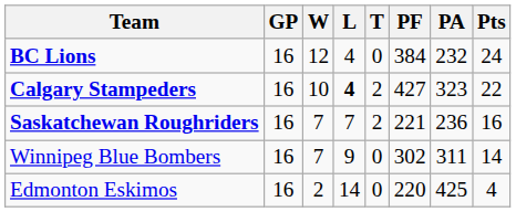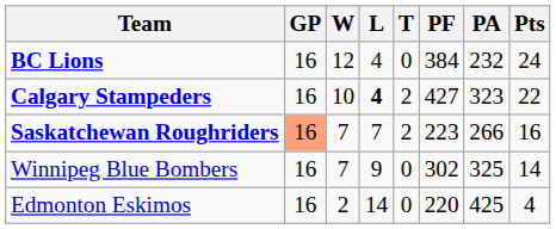Saskatchewan Roughriders | GP: no background -> lightsalmon background
Saskatchewan Roughriders | PF: 221 -> 223
Saskatchewan Roughriders | PA: 236 -> 266
Winnipeg Blue Bombers | PA: 311 -> 325
